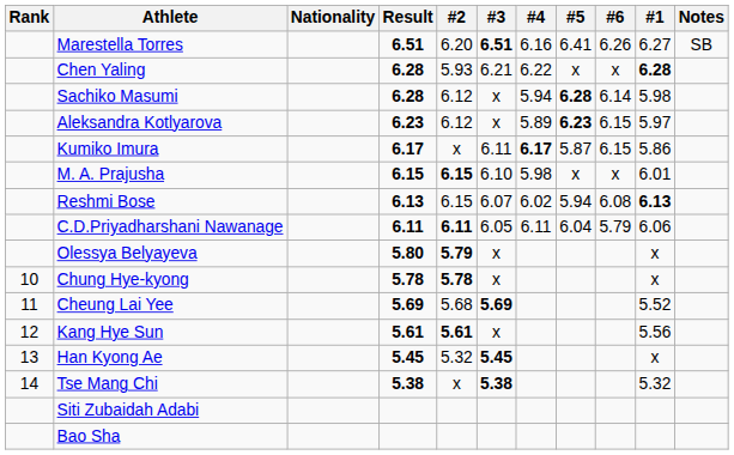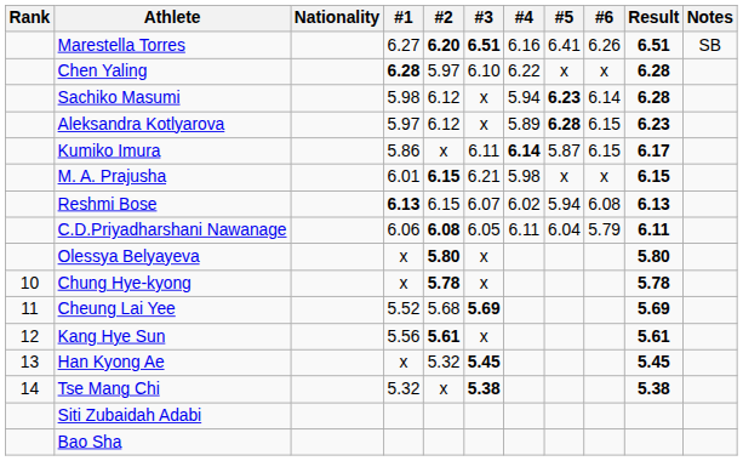columns swapped: #1 <-> Result
Marestella Torres | #2: normal -> bold
Chen Yaling | #2: 5.93 -> 5.97
Chen Yaling | #3: 6.21 -> 6.10
Sachiko Masumi | #5: 6.28 -> 6.23
Aleksandra Kotlyarova | #5: 6.23 -> 6.28
Kumiko Imura | #4: 6.17 -> 6.14
M. A. Prajusha | #3: 6.10 -> 6.21
C.D.Priyadharshani Nawanage | #2: 6.11 -> 6.08
Olessya Belyayeva | #2: 5.79 -> 5.80
